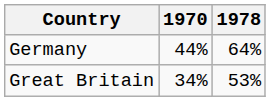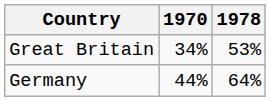rows swapped: Great Britain <-> Germany
